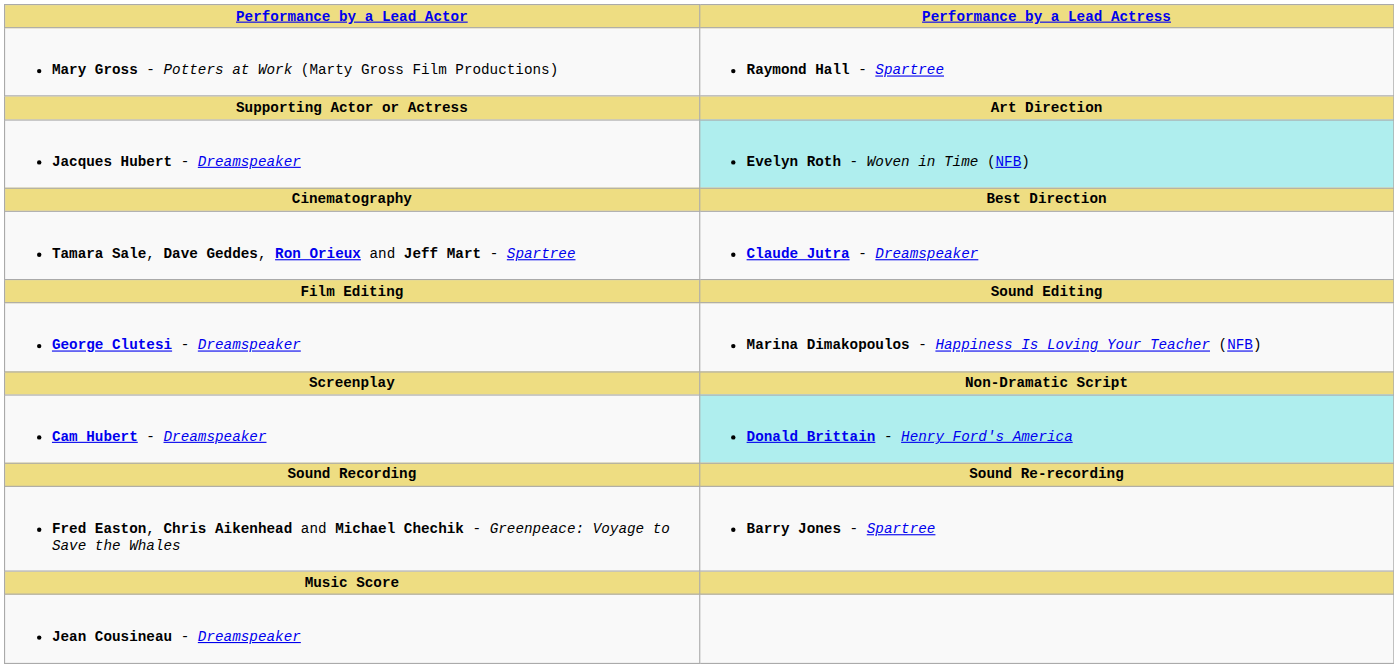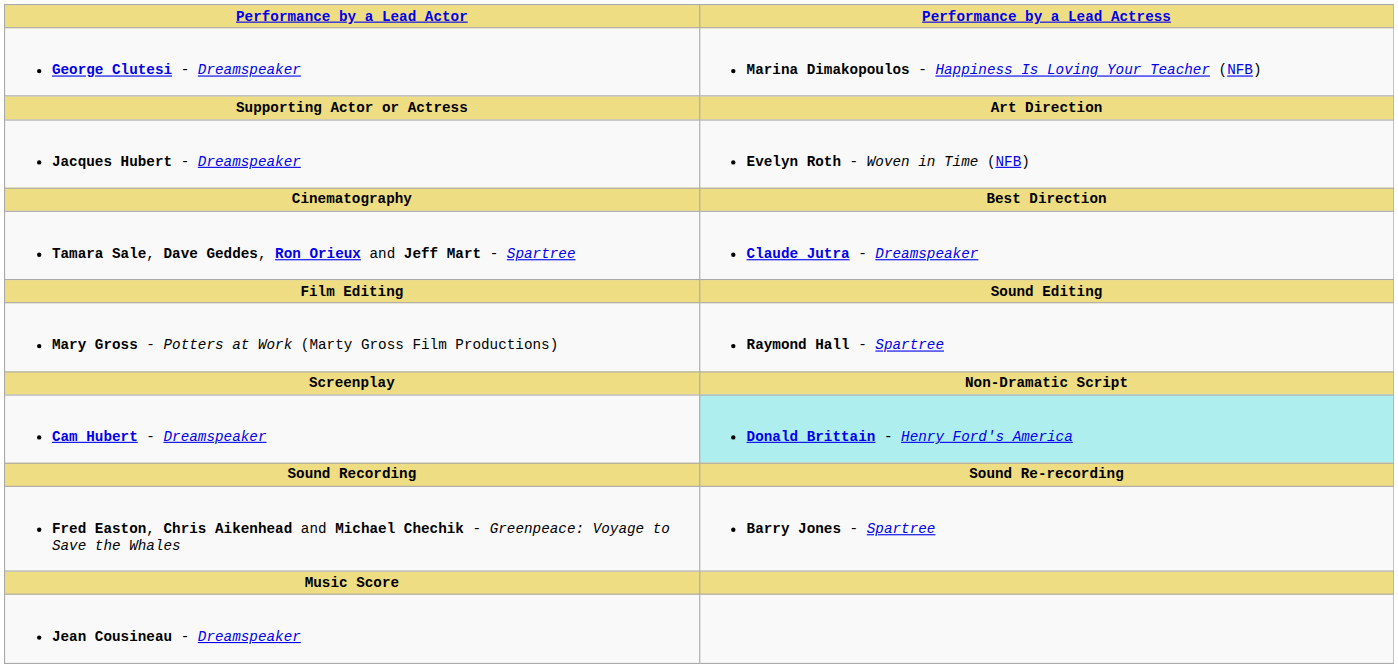rows swapped: George Clutesi - Dreamspeaker <-> Mary Gross - Potters at Work (Marty Gross Film Productions)
Jacques Hubert - Dreamspeaker | Performance by a Lead Actress: paleturquoise background -> no background
